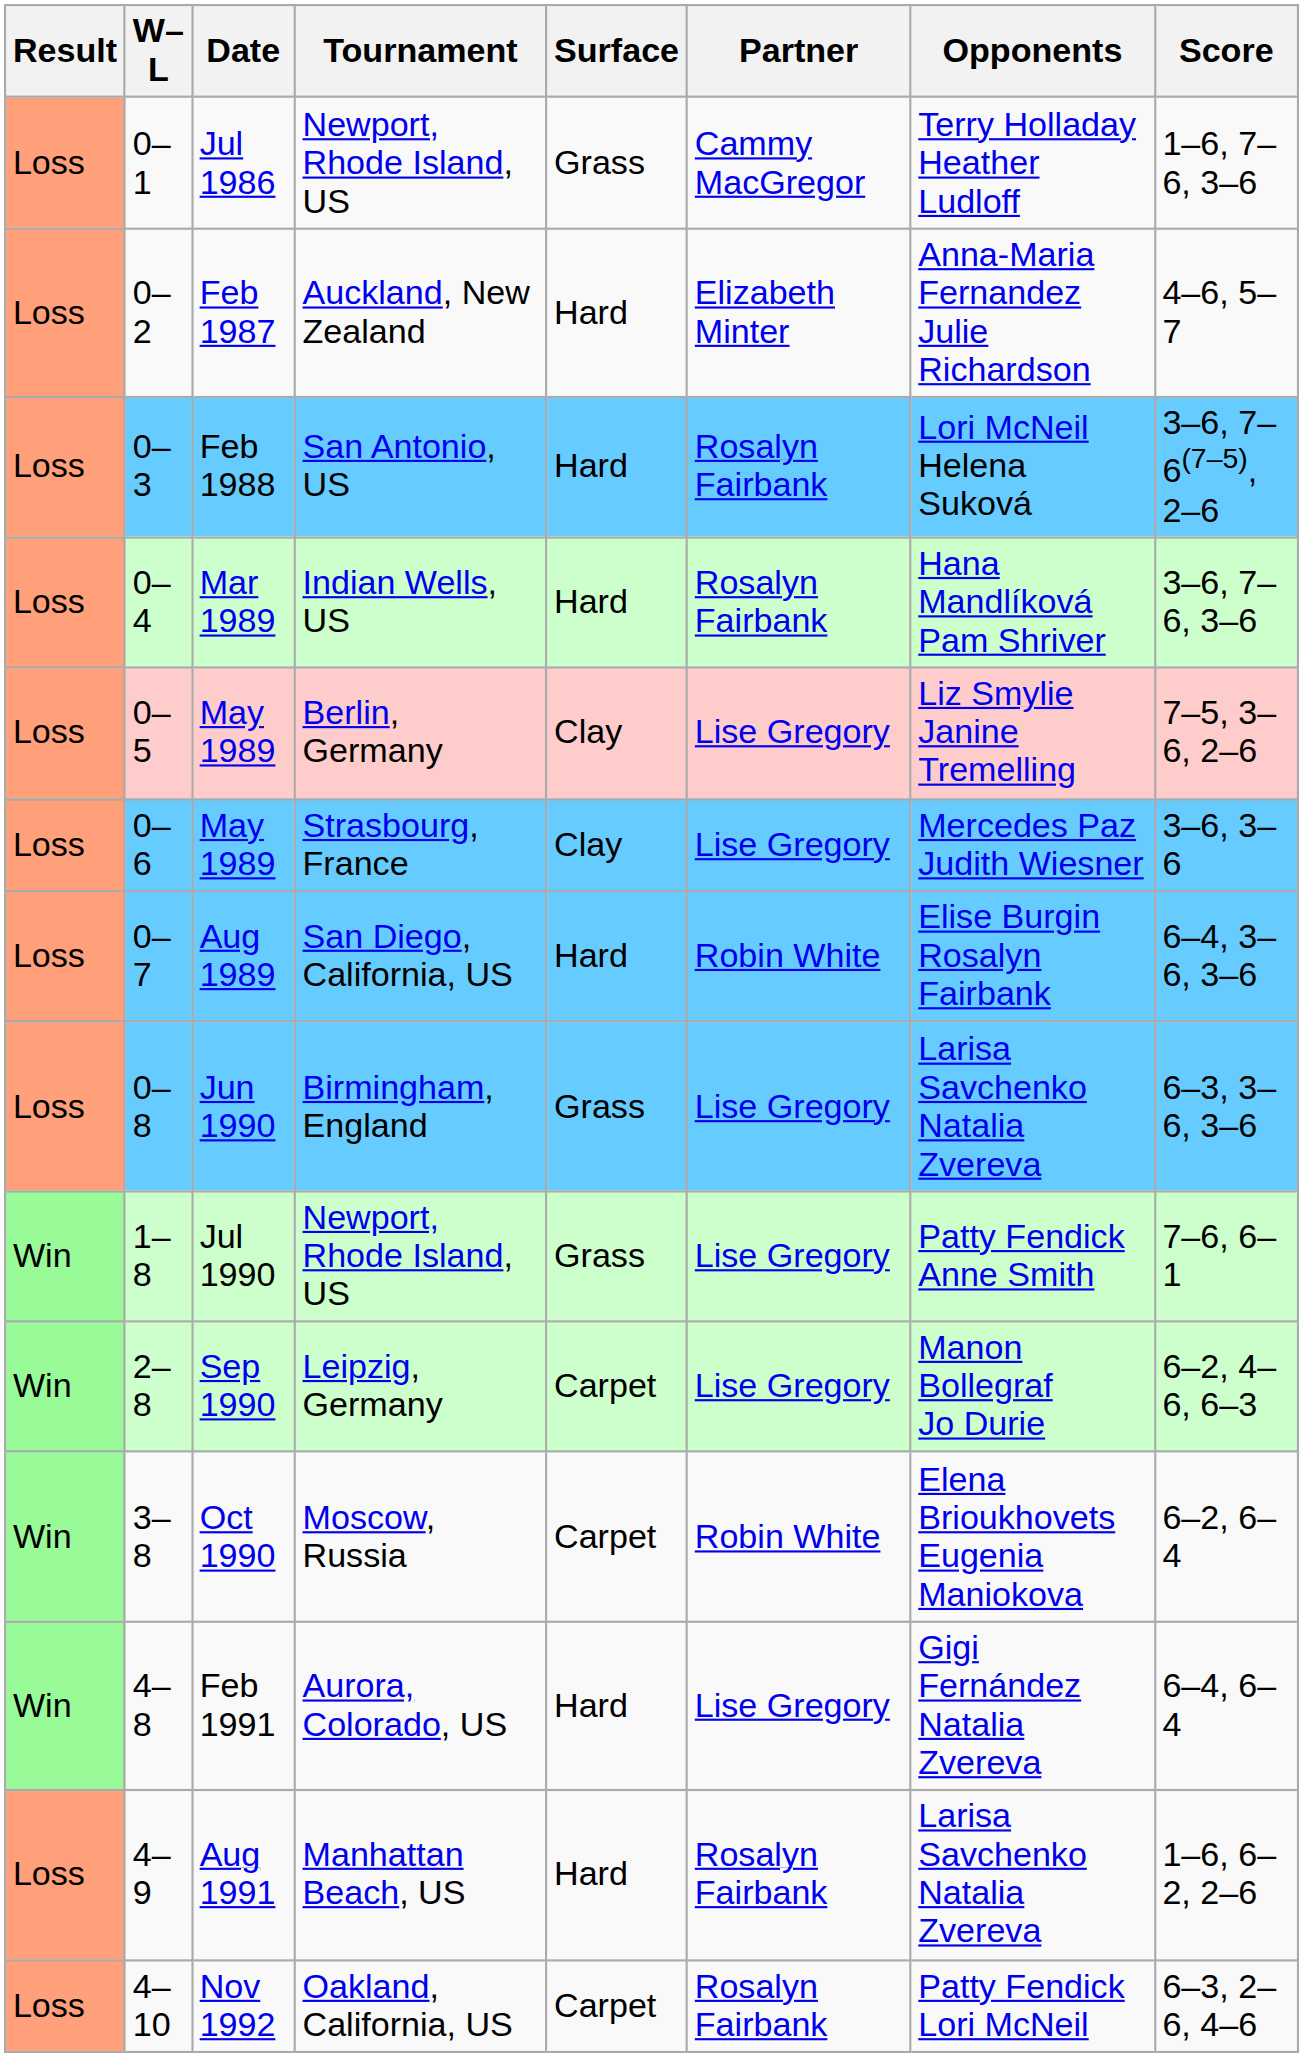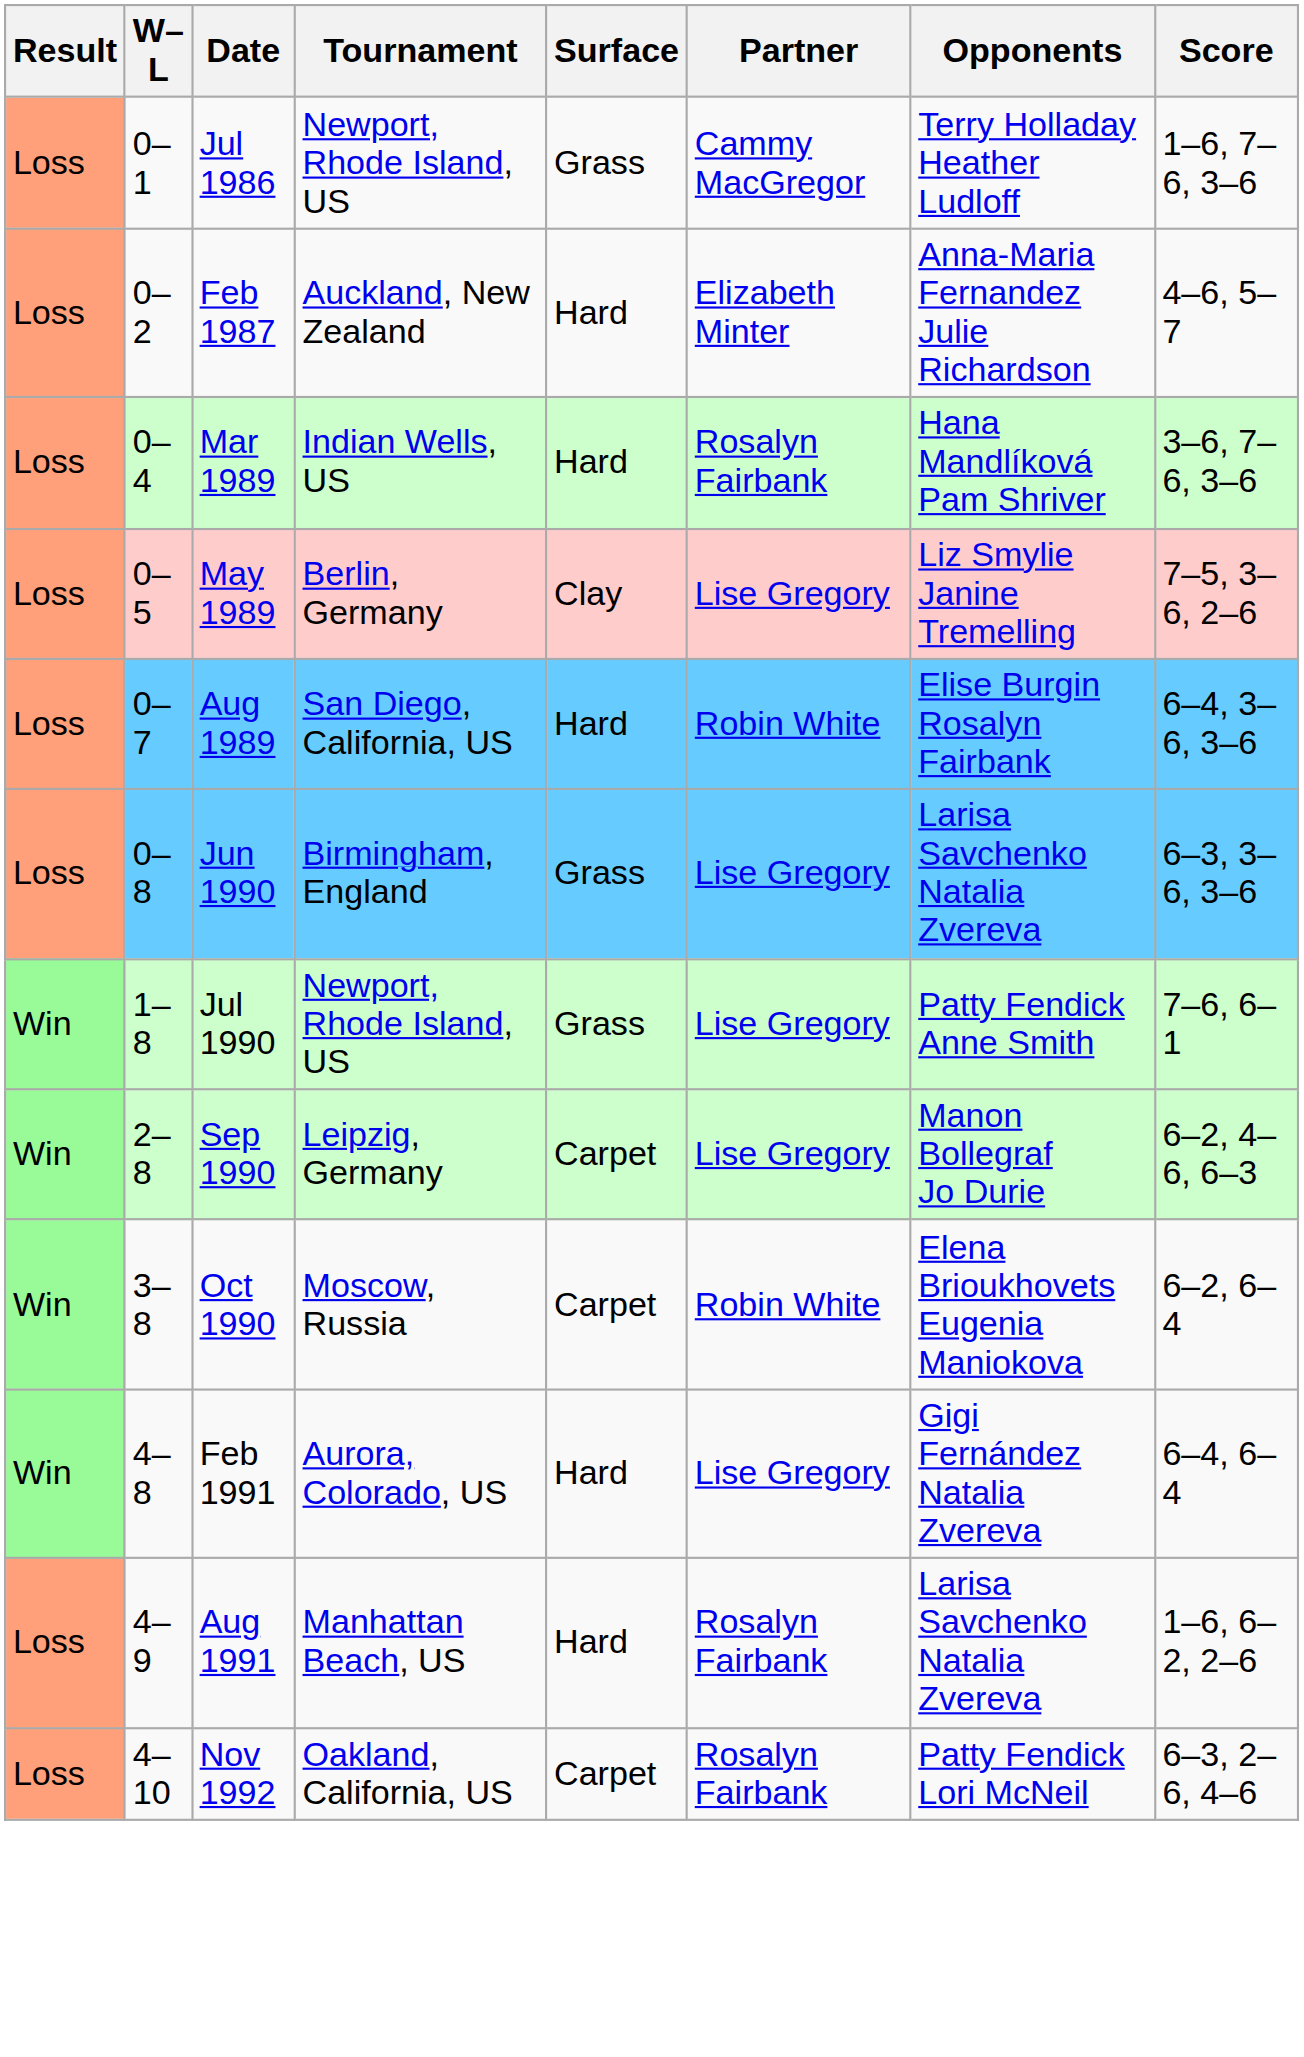- row: Loss | 0–3 | Feb 1988 | San Antonio, US | Hard | Rosalyn Fairbank | Lori McNeil Helena Suková | 3–6, 7–6(7–5), 2–6
- row: Loss | 0–6 | May 1989 | Strasbourg, France | Clay | Lise Gregory | Mercedes Paz Judith Wiesner | 3–6, 3–6
